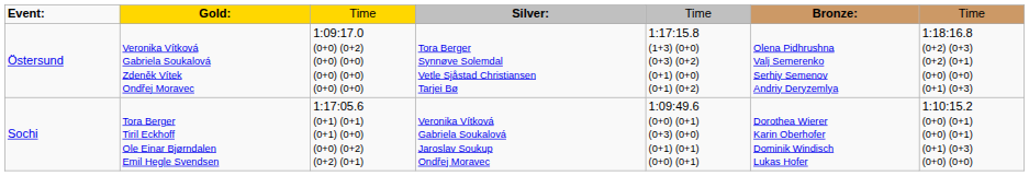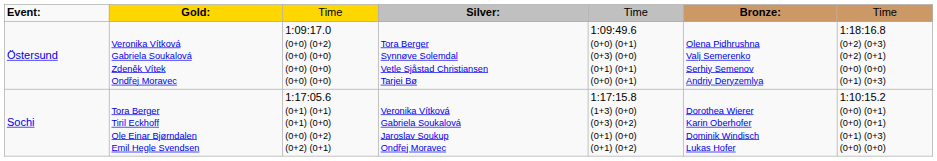Östersund | column 5: 1:17:15.8 (1+3) (0+0) (0+3) (0+2) (0+1) (0+0) (0+1) (0+2) -> 1:09:49.6 (0+0) (0+1) (0+3) (0+0) (0+1) (0+1) (0+0) (0+1)
Sochi | column 5: 1:09:49.6 (0+0) (0+1) (0+3) (0+0) (0+1) (0+1) (0+0) (0+1) -> 1:17:15.8 (1+3) (0+0) (0+3) (0+2) (0+1) (0+0) (0+1) (0+2)
